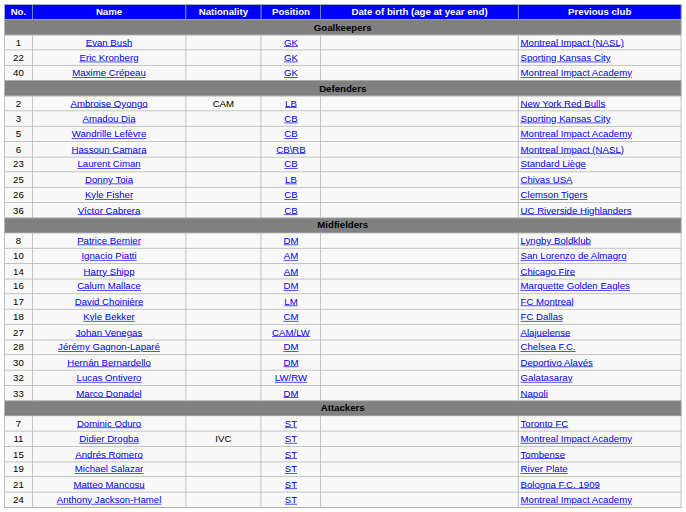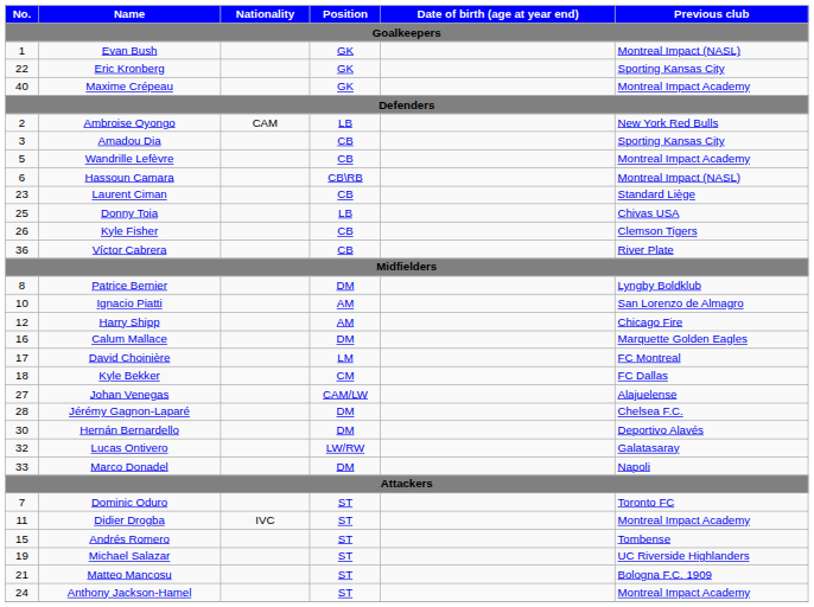Víctor Cabrera | Previous club: UC Riverside Highlanders -> River Plate
Harry Shipp | No.: 14 -> 12
Michael Salazar | Previous club: River Plate -> UC Riverside Highlanders
